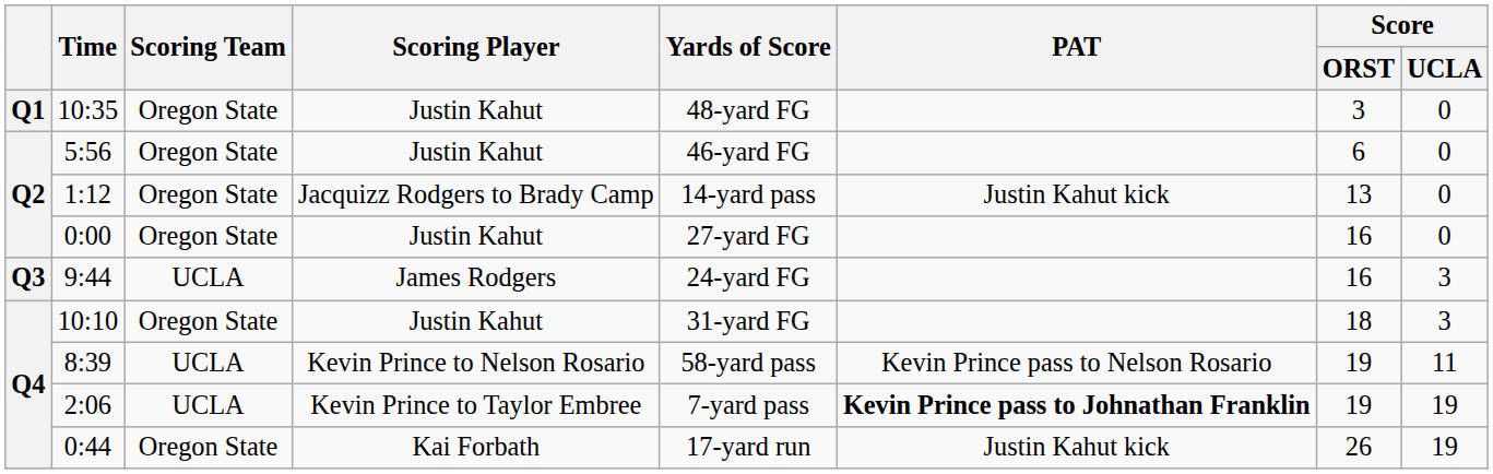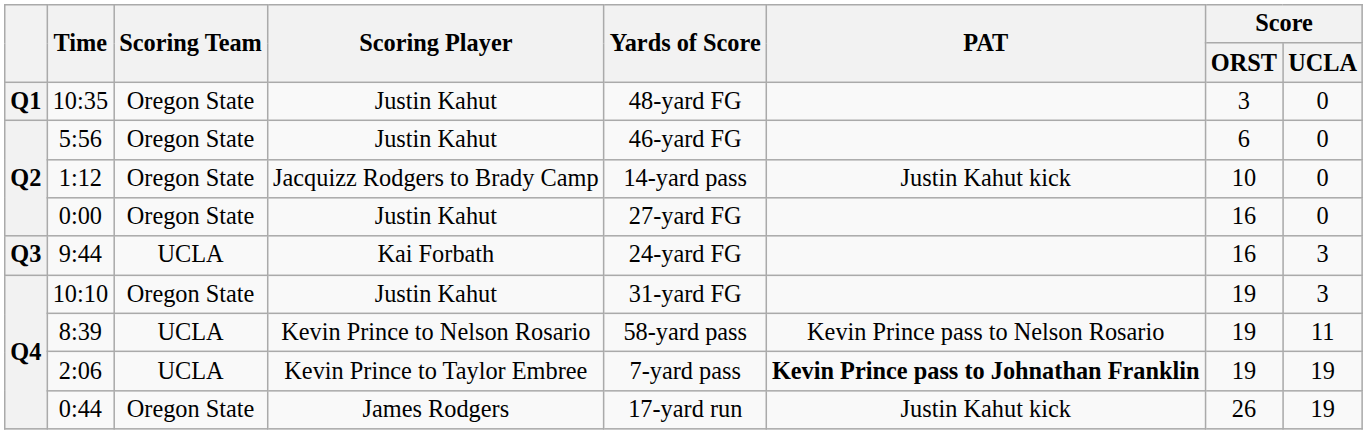1:12 | Score / ORST: 13 -> 10
9:44 | Scoring Player: James Rodgers -> Kai Forbath
10:10 | Score / ORST: 18 -> 19
0:44 | Scoring Player: Kai Forbath -> James Rodgers
